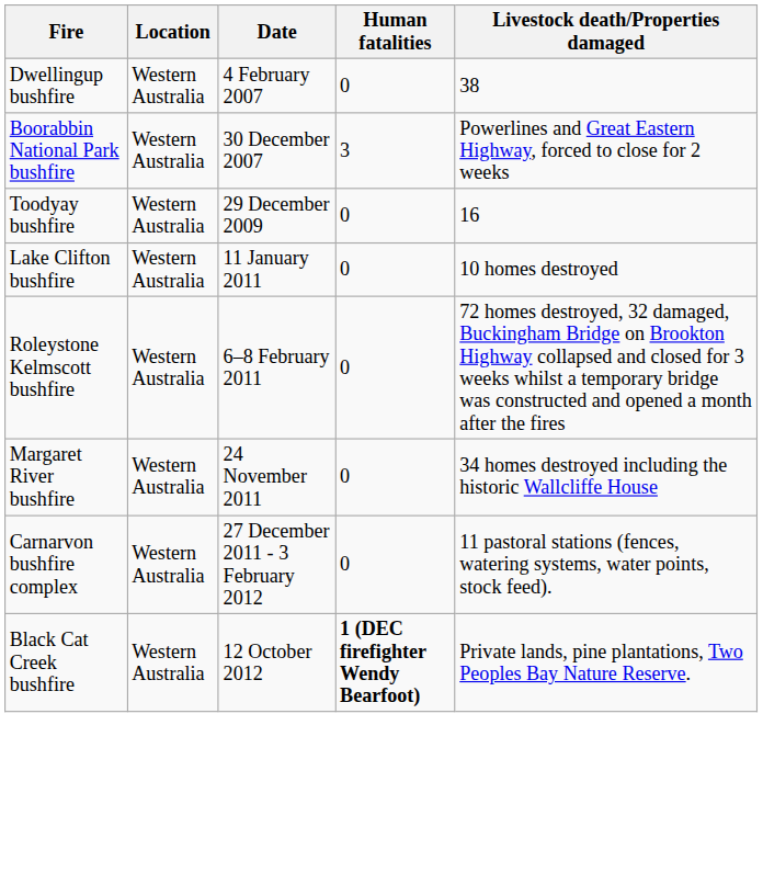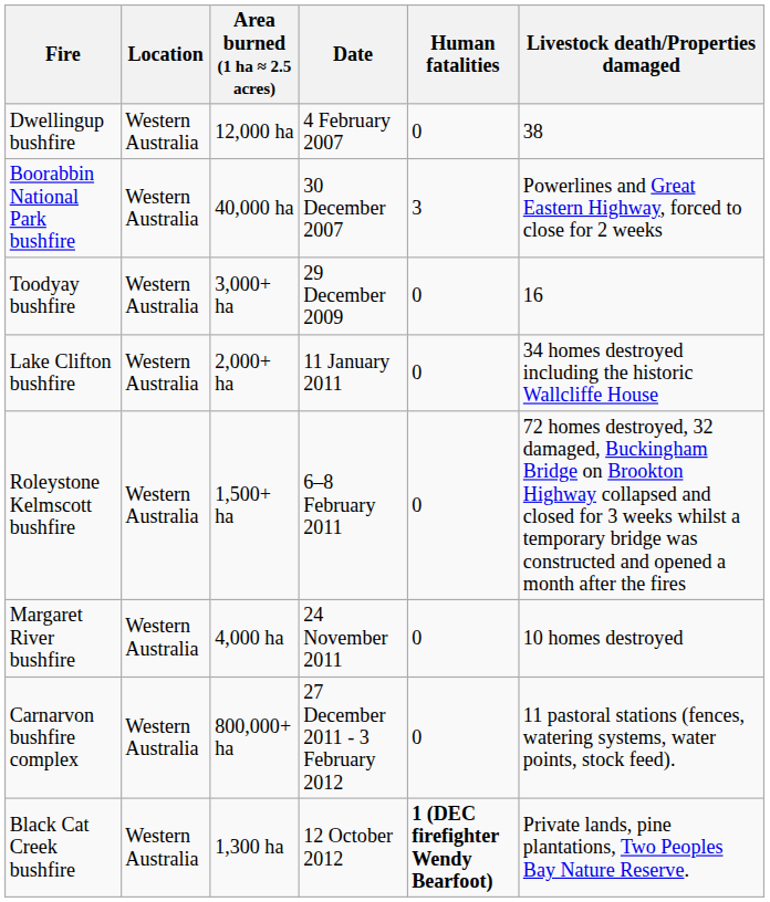+ column: Area burned (1 ha ≈ 2.5 acres) | 12,000 ha | 40,000 ha | 3,000+ ha | 2,000+ ha | 1,500+ ha | 4,000 ha | 800,000+ ha | 1,300 ha
Lake Clifton bushfire | Livestock death/Properties damaged: 10 homes destroyed -> 34 homes destroyed including the historic Wallcliffe House
Margaret River bushfire | Livestock death/Properties damaged: 34 homes destroyed including the historic Wallcliffe House -> 10 homes destroyed
